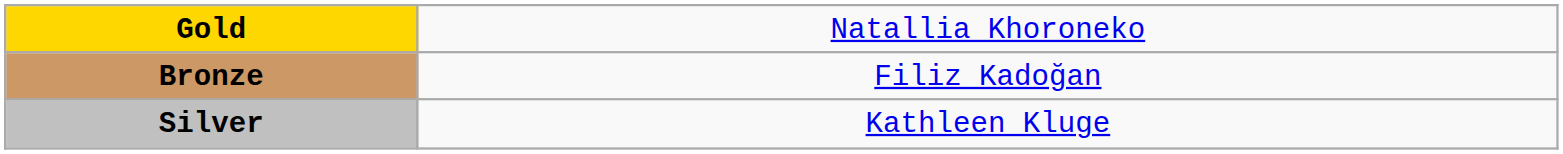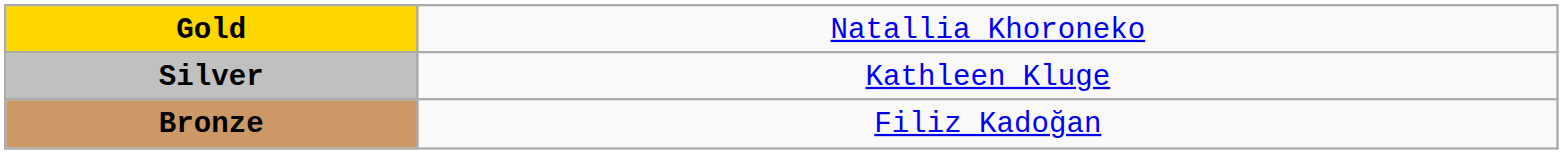rows swapped: Silver <-> Bronze
